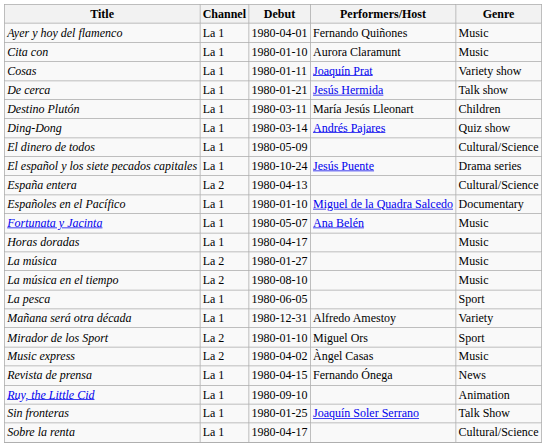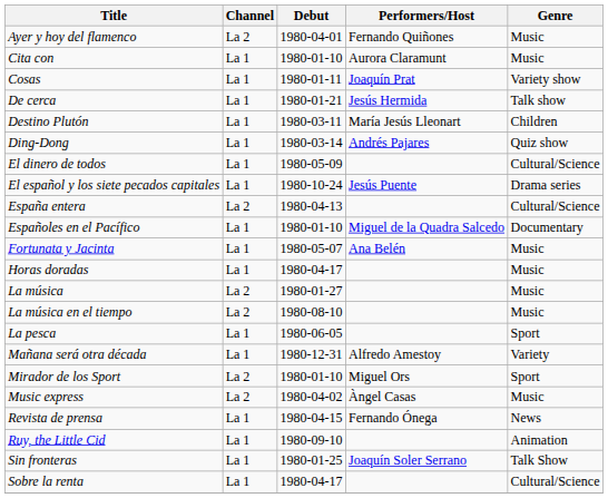Ayer y hoy del flamenco | Channel: La 1 -> La 2
